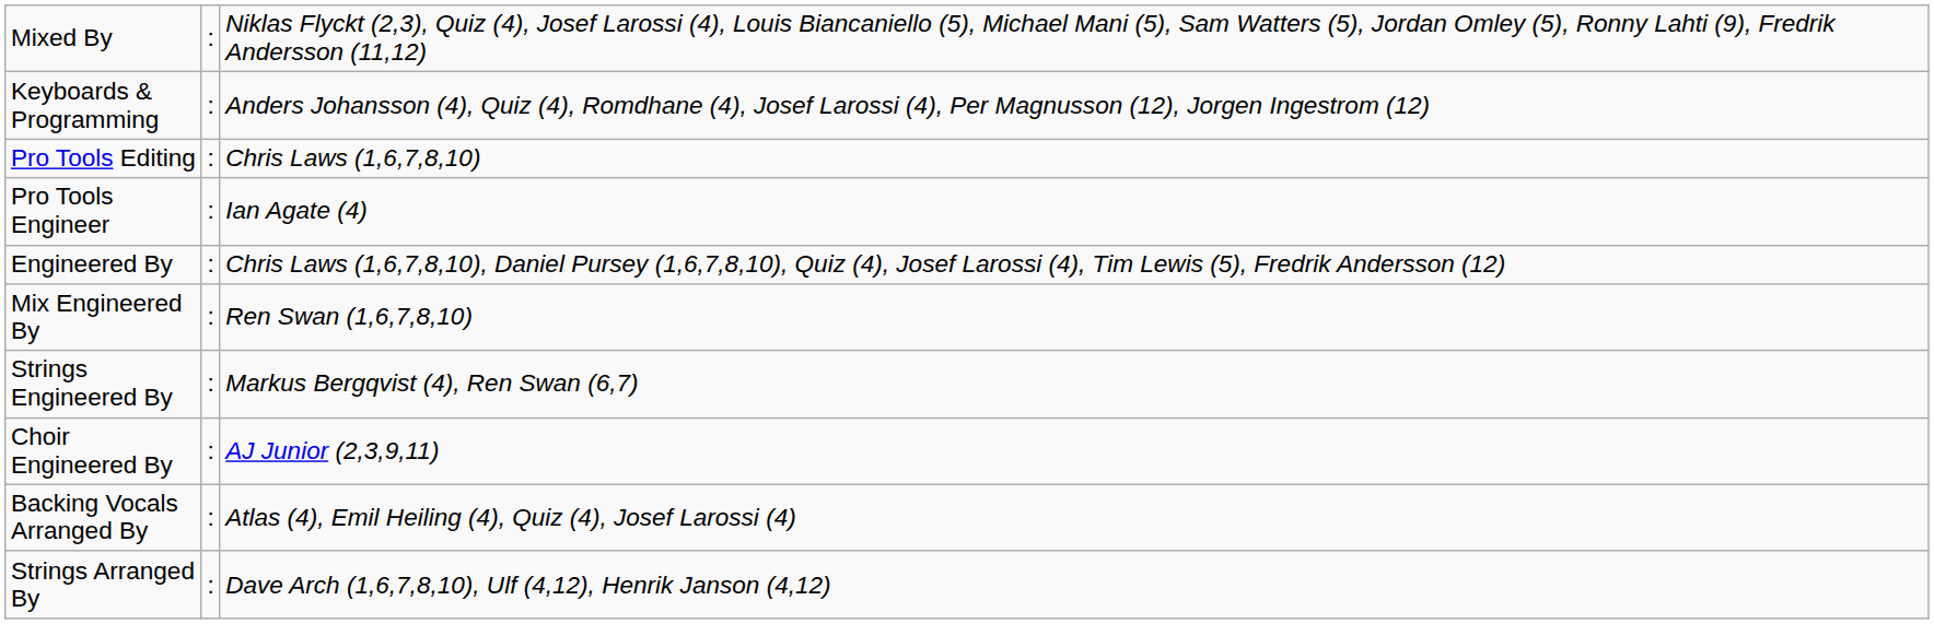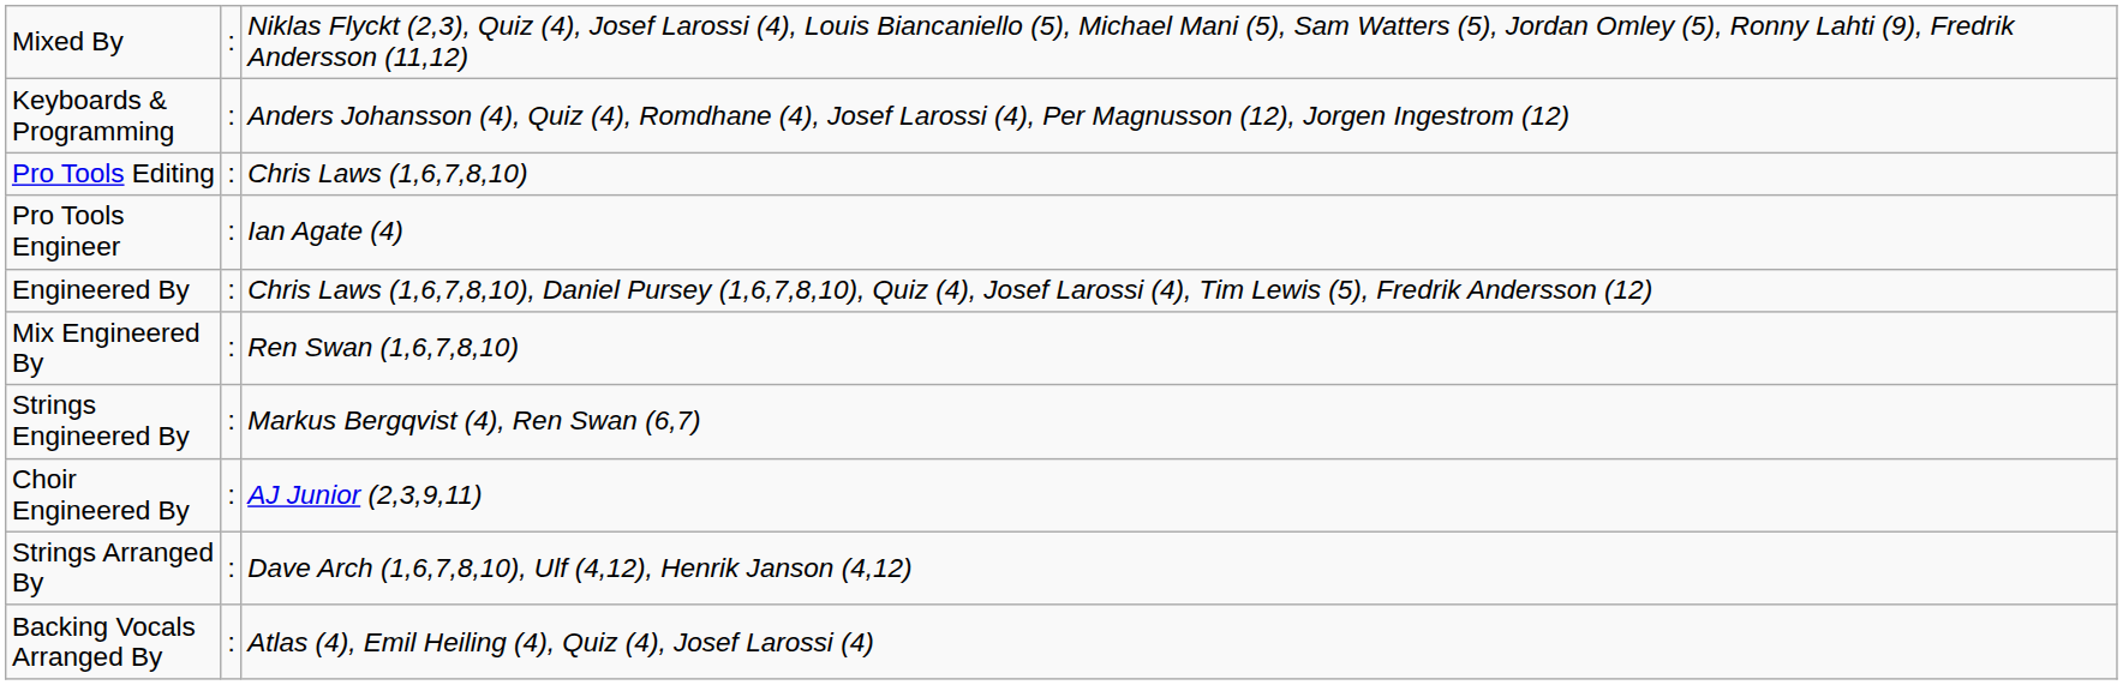rows swapped: Backing Vocals Arranged By <-> Strings Arranged By
